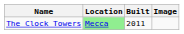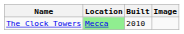The Clock Towers | Built: 2011 -> 2010
